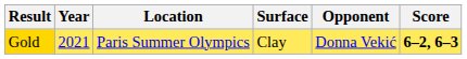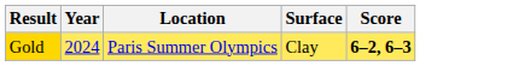- column: Opponent | Donna Vekić
Gold | Year: 2021 -> 2024
